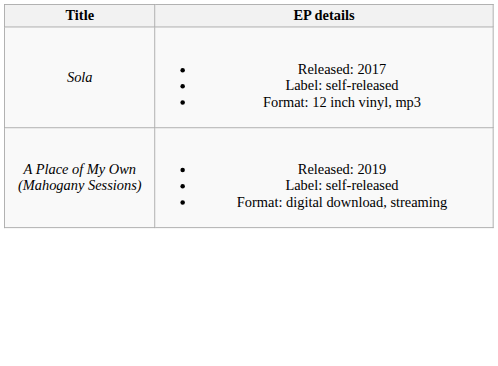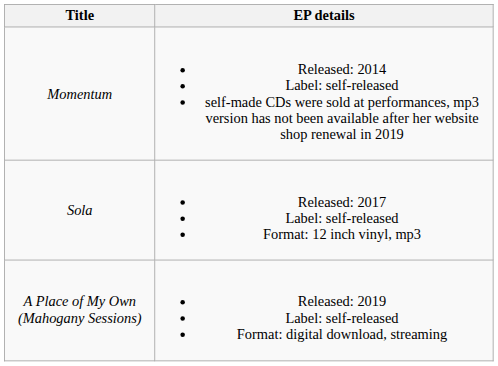+ row: Momentum | Released: 2014 Label: self-released self-made CDs were sold at performances, mp3 version has not been available after her website shop renewal in 2019
